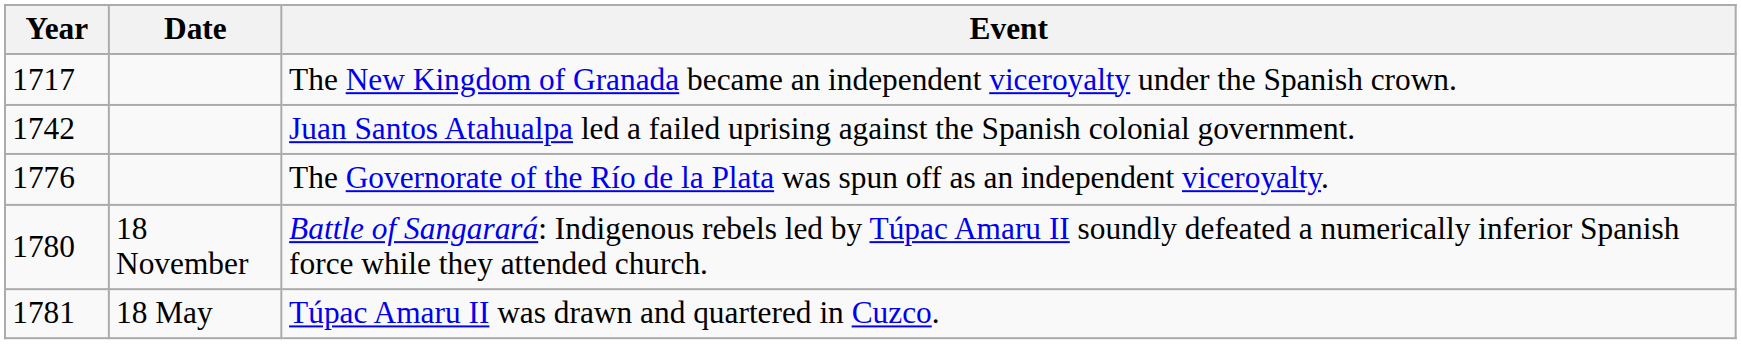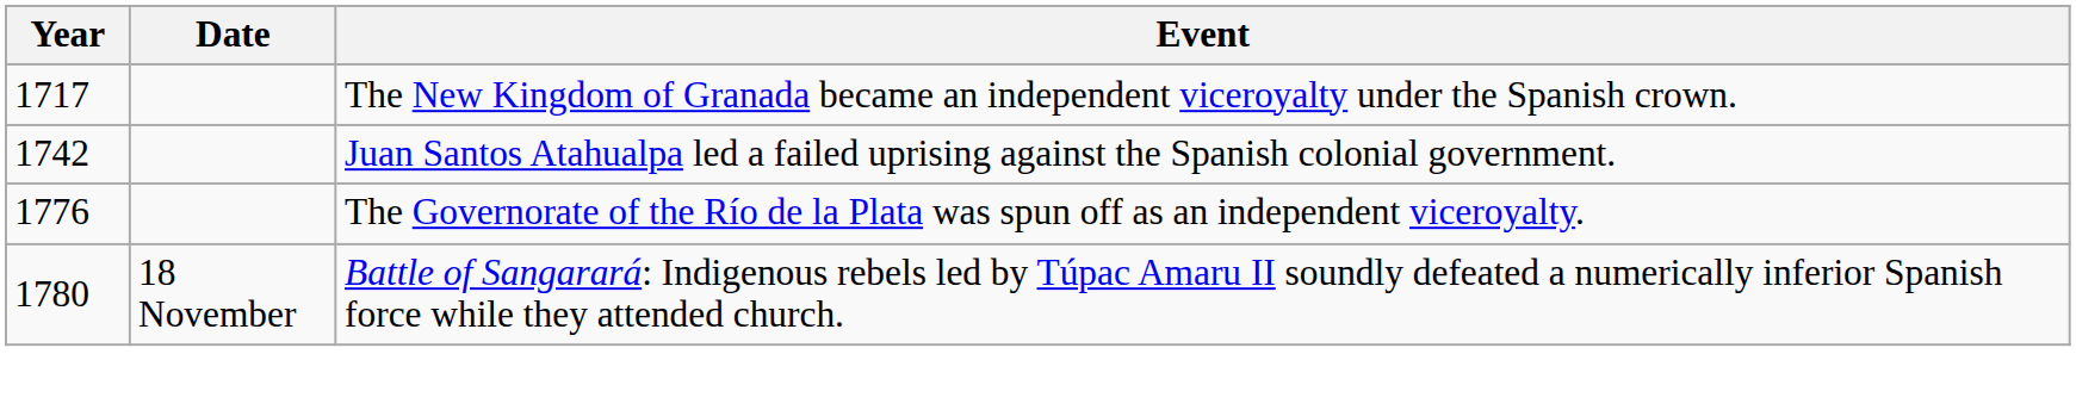- row: 1781 | 18 May | Túpac Amaru II was drawn and quartered in Cuzco.
